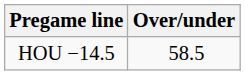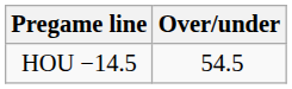HOU −14.5 | Over/under: 58.5 -> 54.5
